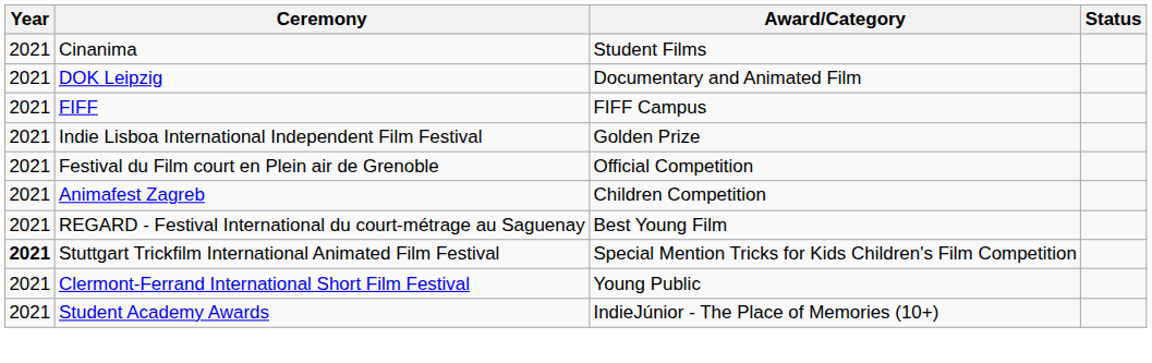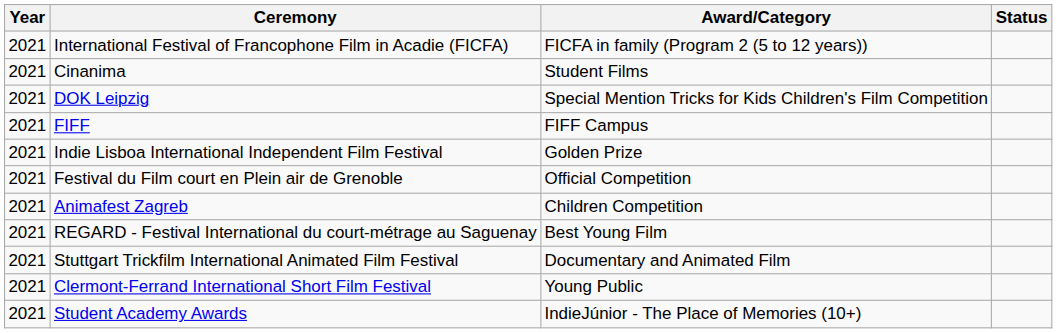+ row: 2021 | International Festival of Francophone Film in Acadie (FICFA) | FICFA in family (Program 2 (5 to 12 years))
DOK Leipzig | Award/Category: Documentary and Animated Film -> Special Mention Tricks for Kids Children's Film Competition
Stuttgart Trickfilm International Animated Film Festival | Year: bold -> normal
Stuttgart Trickfilm International Animated Film Festival | Award/Category: Special Mention Tricks for Kids Children's Film Competition -> Documentary and Animated Film
